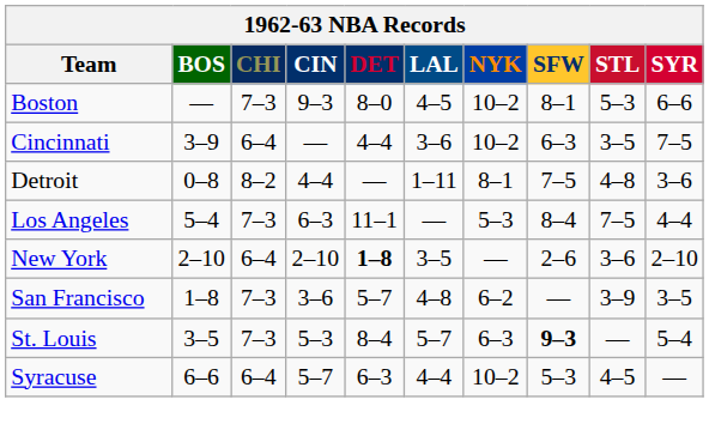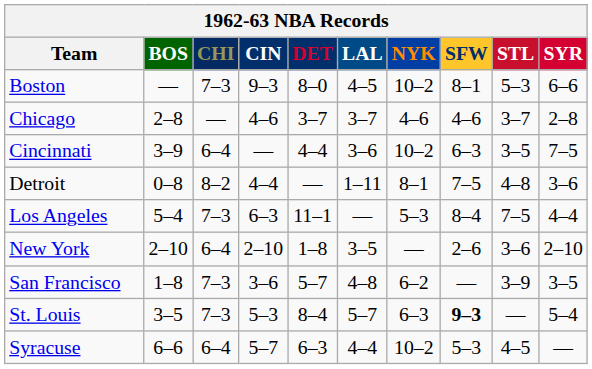+ row: Chicago | 2–8 | — | 4–6 | 3–7 | 3–7 | 4–6 | 4–6 | 3–7 | 2–8
New York | DET: bold -> normal
